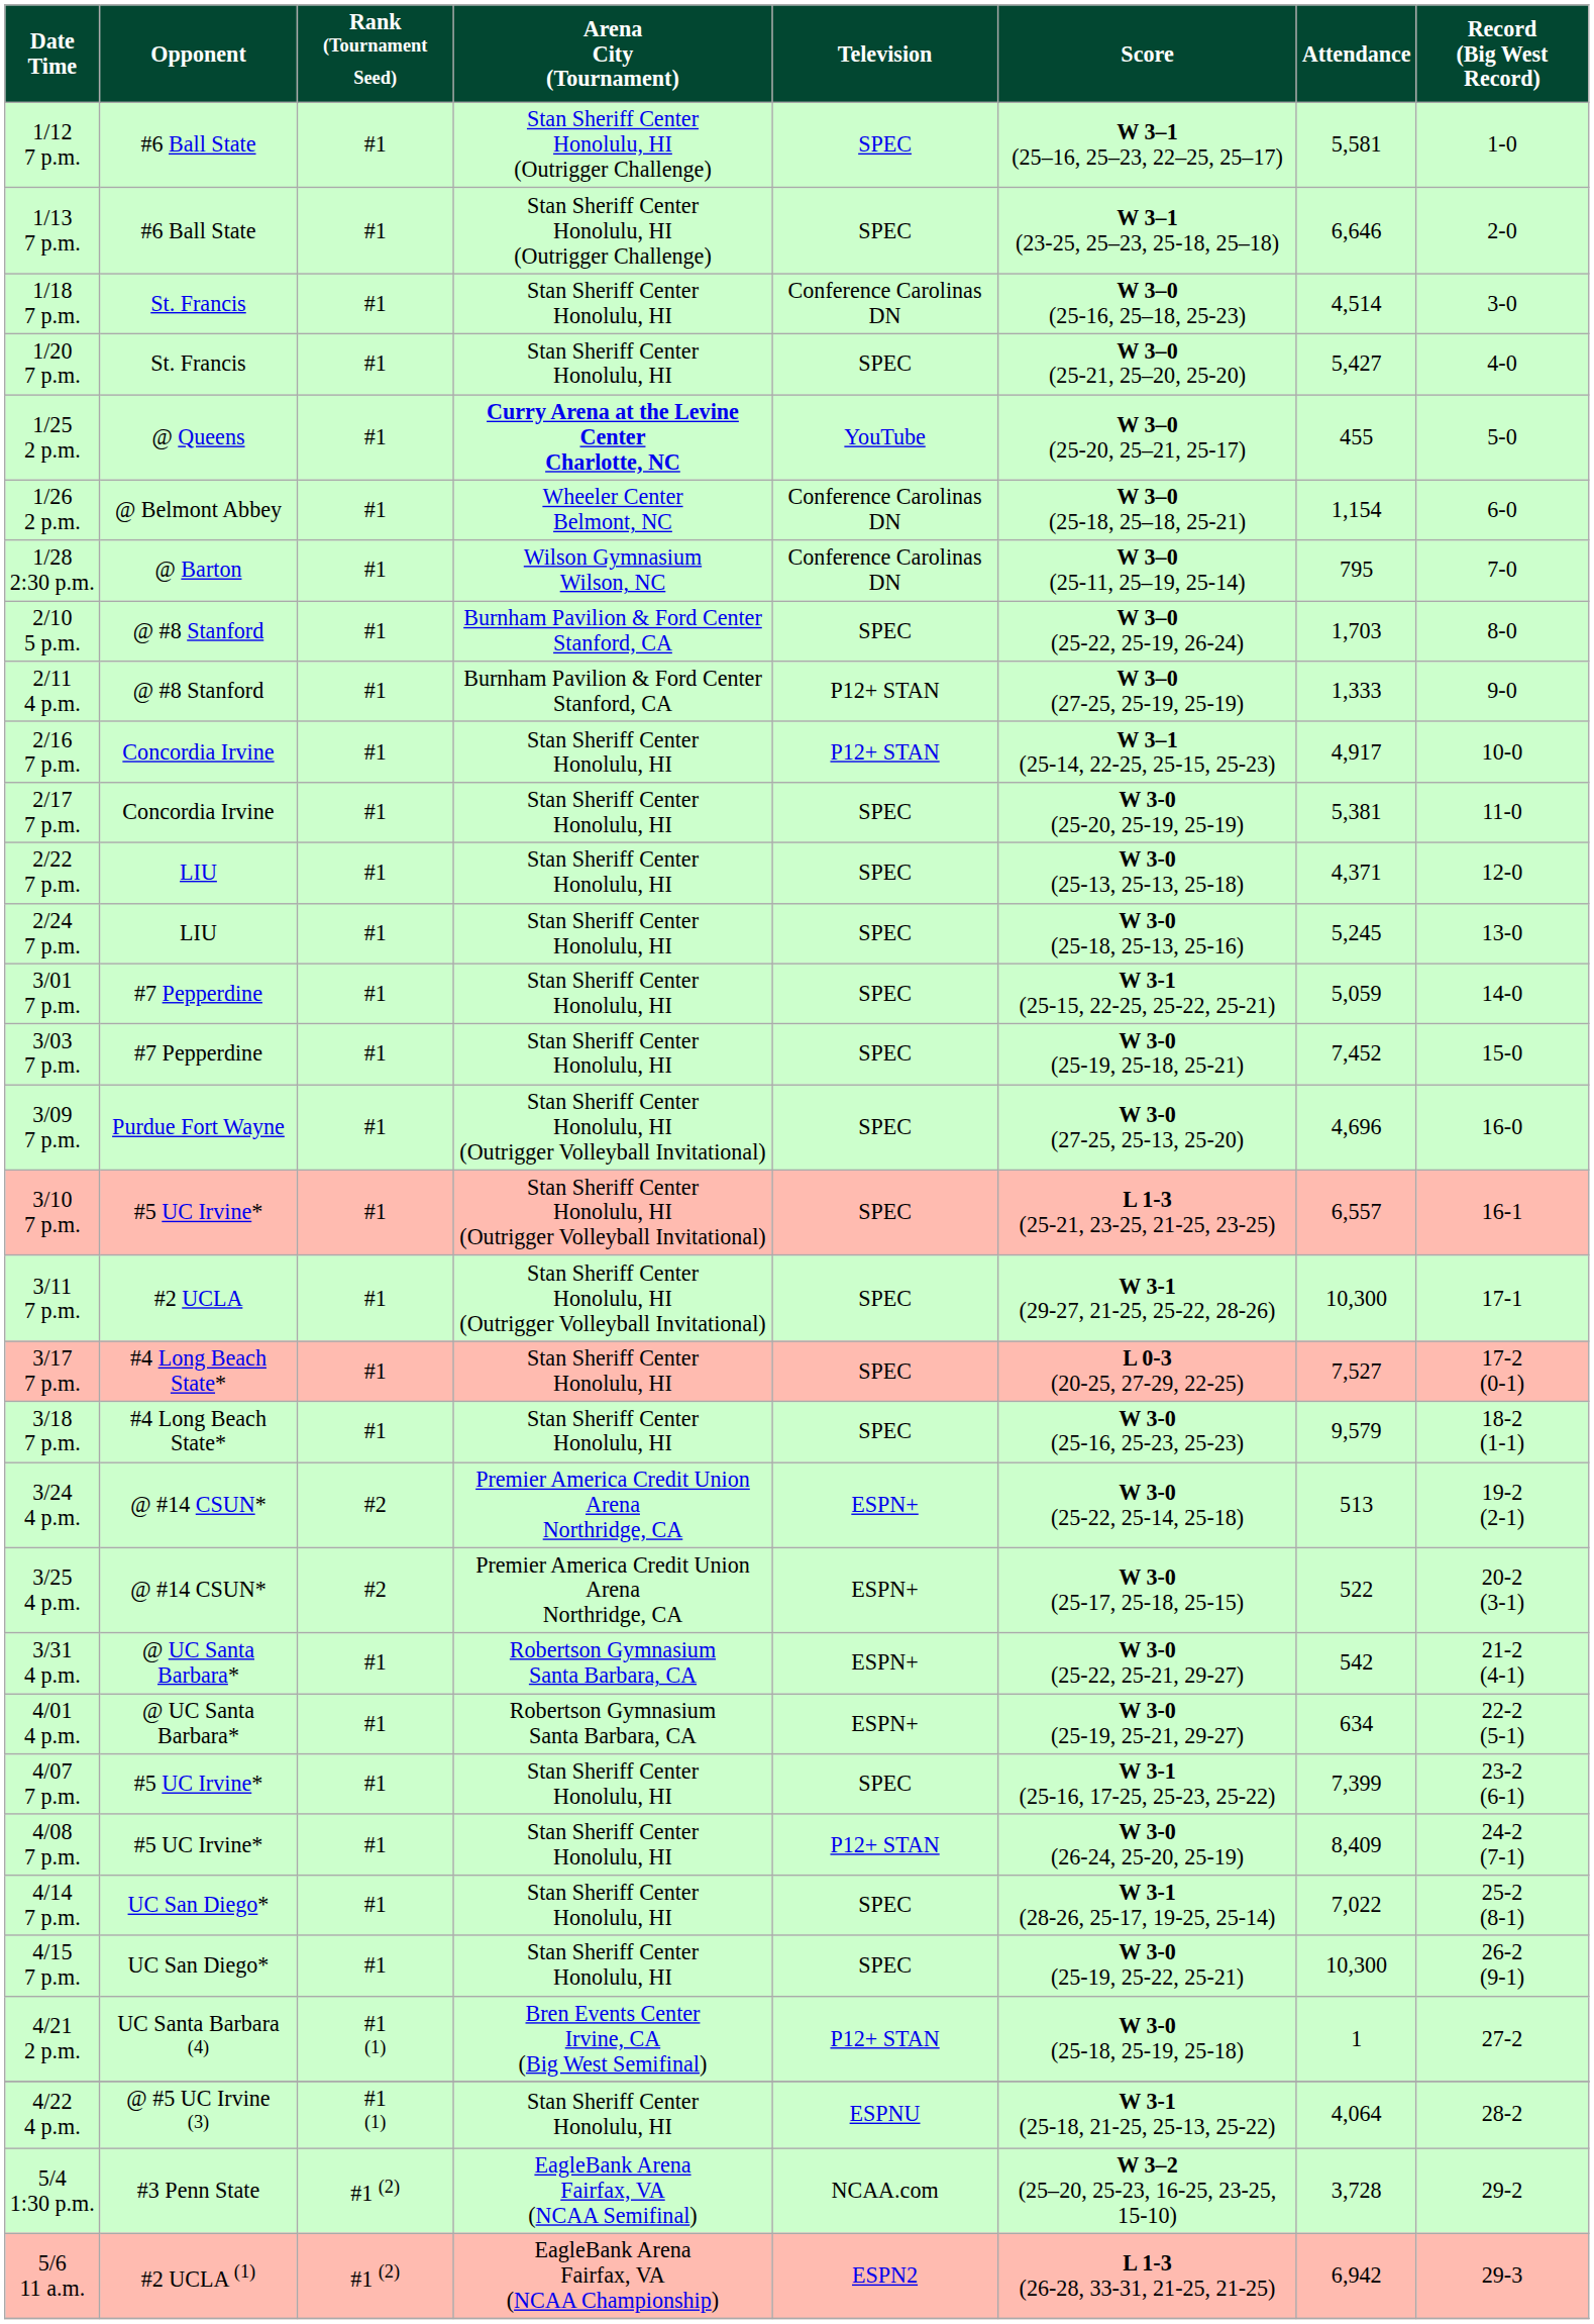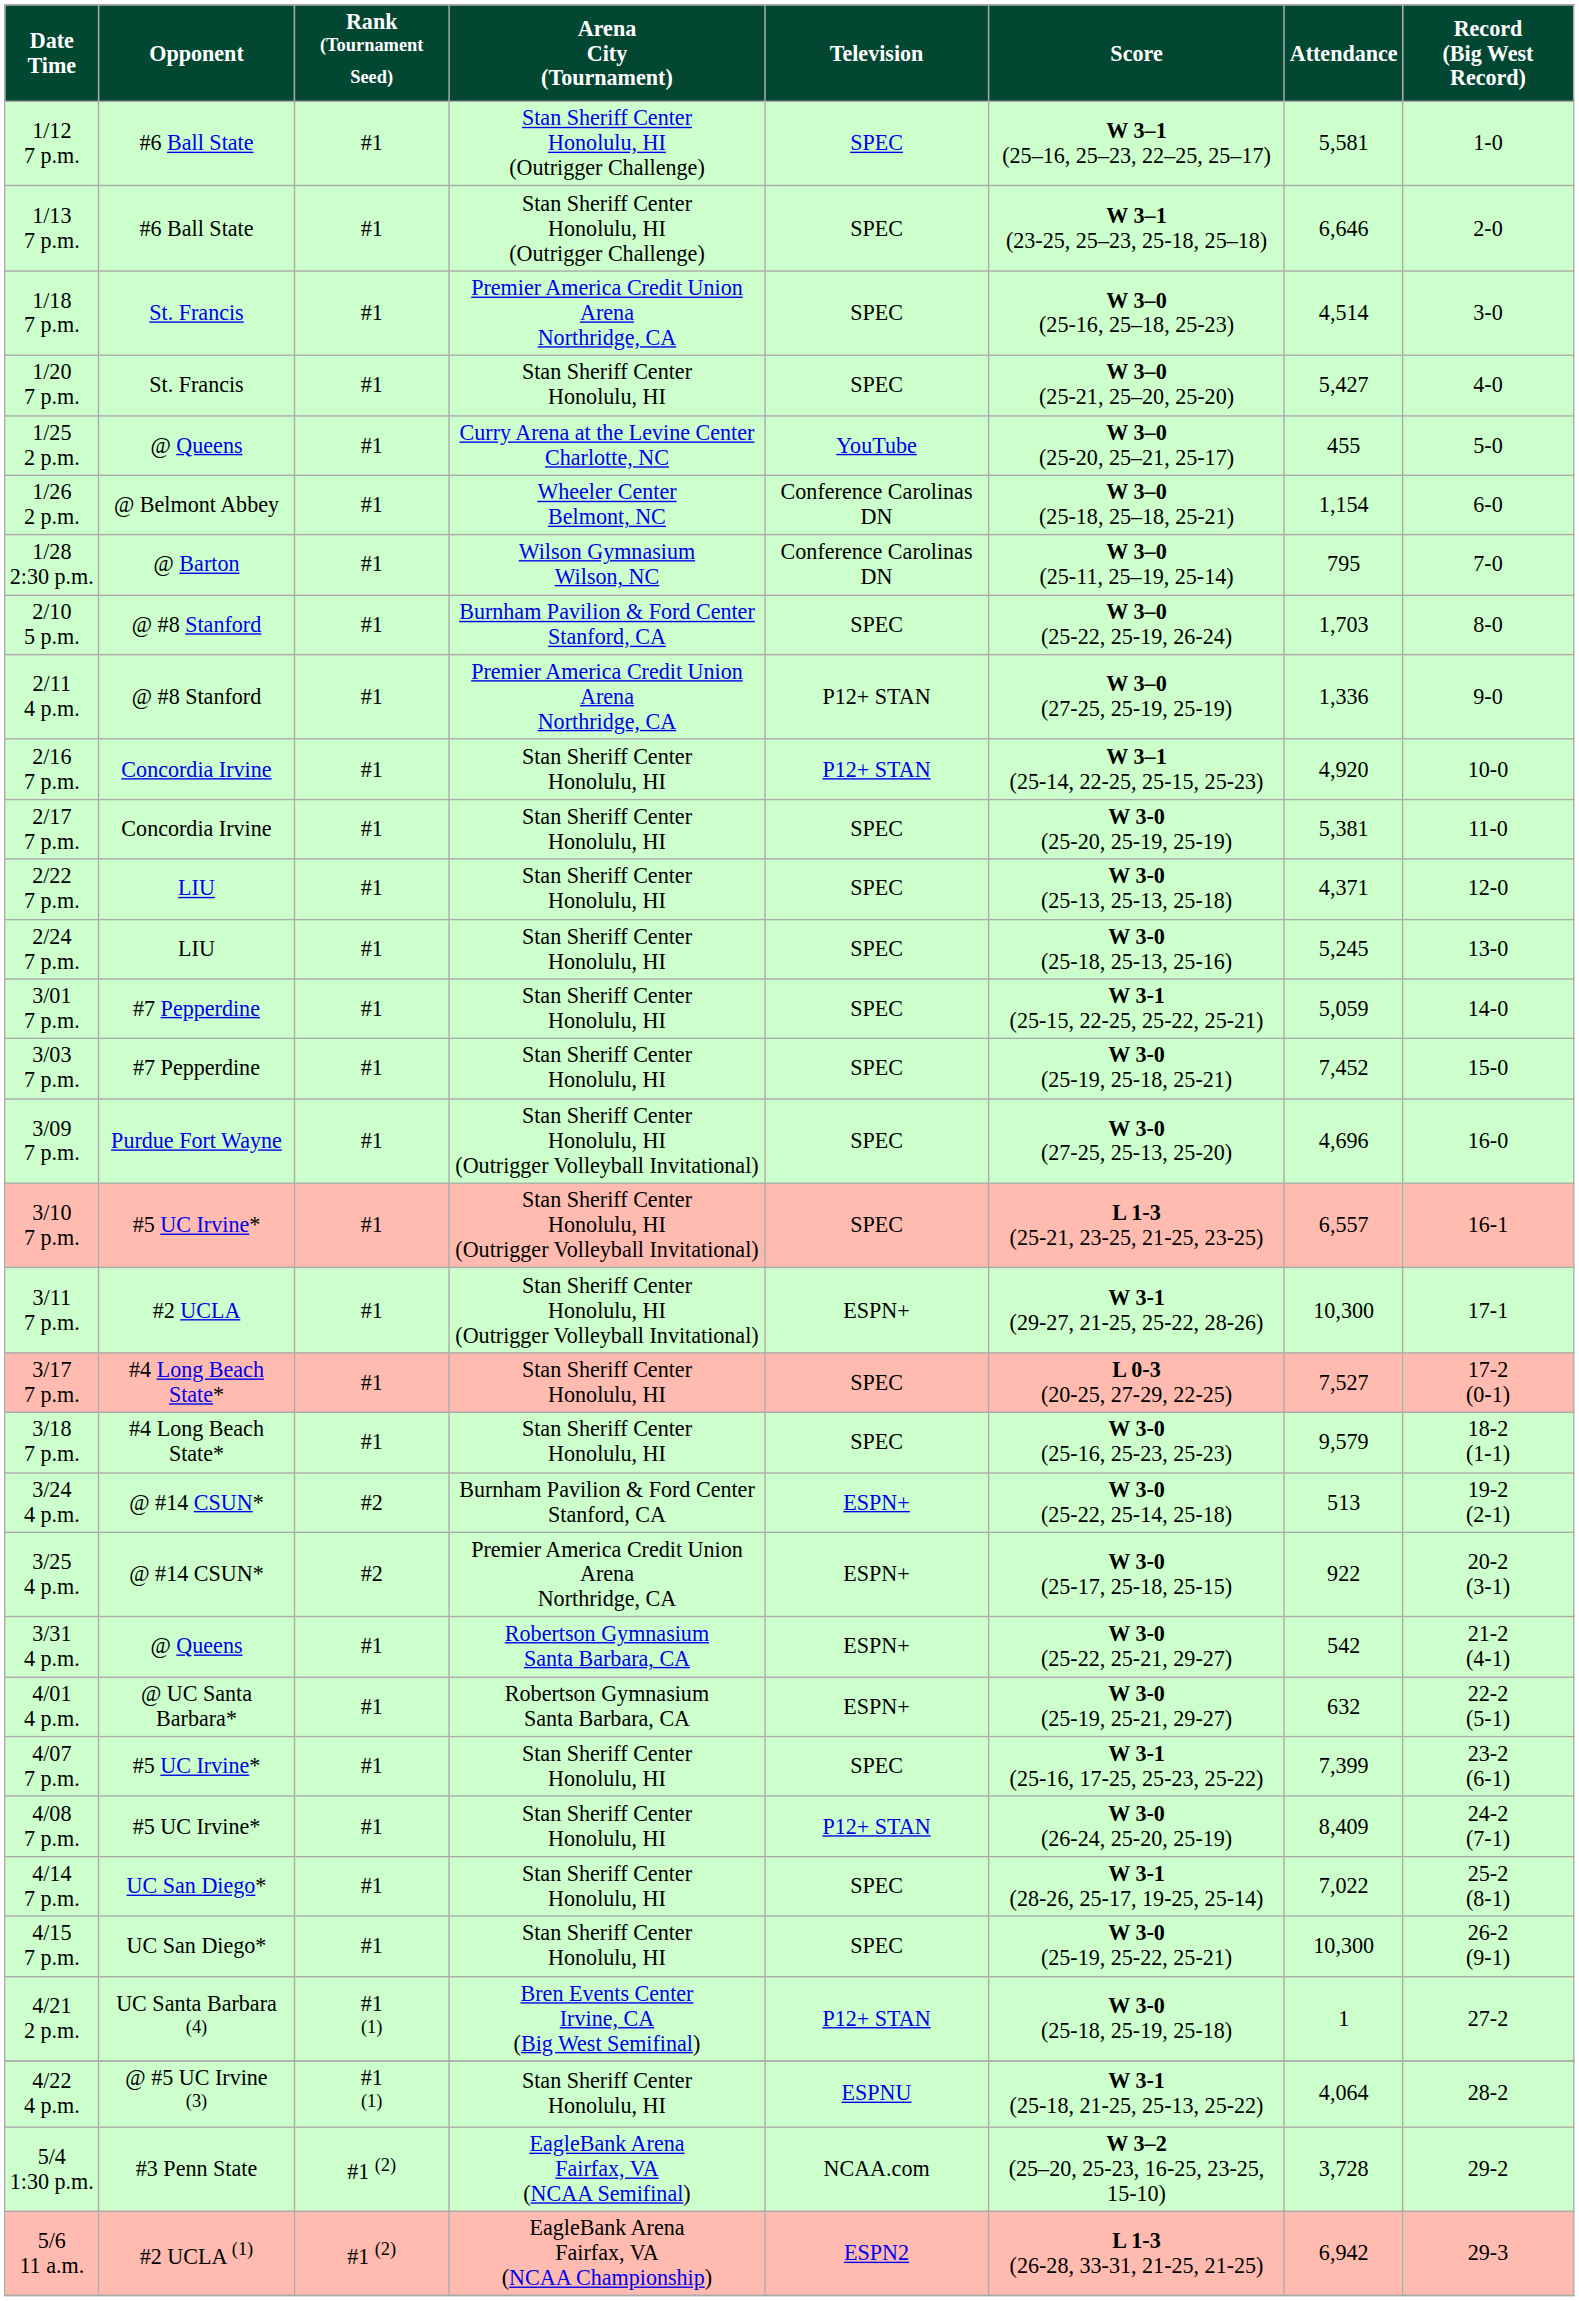1/18 7 p.m. | Arena City (Tournament): Stan Sheriff Center Honolulu, HI -> Premier America Credit Union Arena Northridge, CA
1/18 7 p.m. | Television: Conference Carolinas DN -> SPEC
1/25 2 p.m. | Arena City (Tournament): bold -> normal
2/11 4 p.m. | Arena City (Tournament): Burnham Pavilion & Ford Center Stanford, CA -> Premier America Credit Union Arena Northridge, CA
2/11 4 p.m. | Attendance: 1,333 -> 1,336
2/16 7 p.m. | Attendance: 4,917 -> 4,920
3/11 7 p.m. | Television: SPEC -> ESPN+
3/24 4 p.m. | Arena City (Tournament): Premier America Credit Union Arena Northridge, CA -> Burnham Pavilion & Ford Center Stanford, CA
3/25 4 p.m. | Attendance: 522 -> 922
3/31 4 p.m. | Opponent: @ UC Santa Barbara* -> @ Queens
4/01 4 p.m. | Attendance: 634 -> 632
